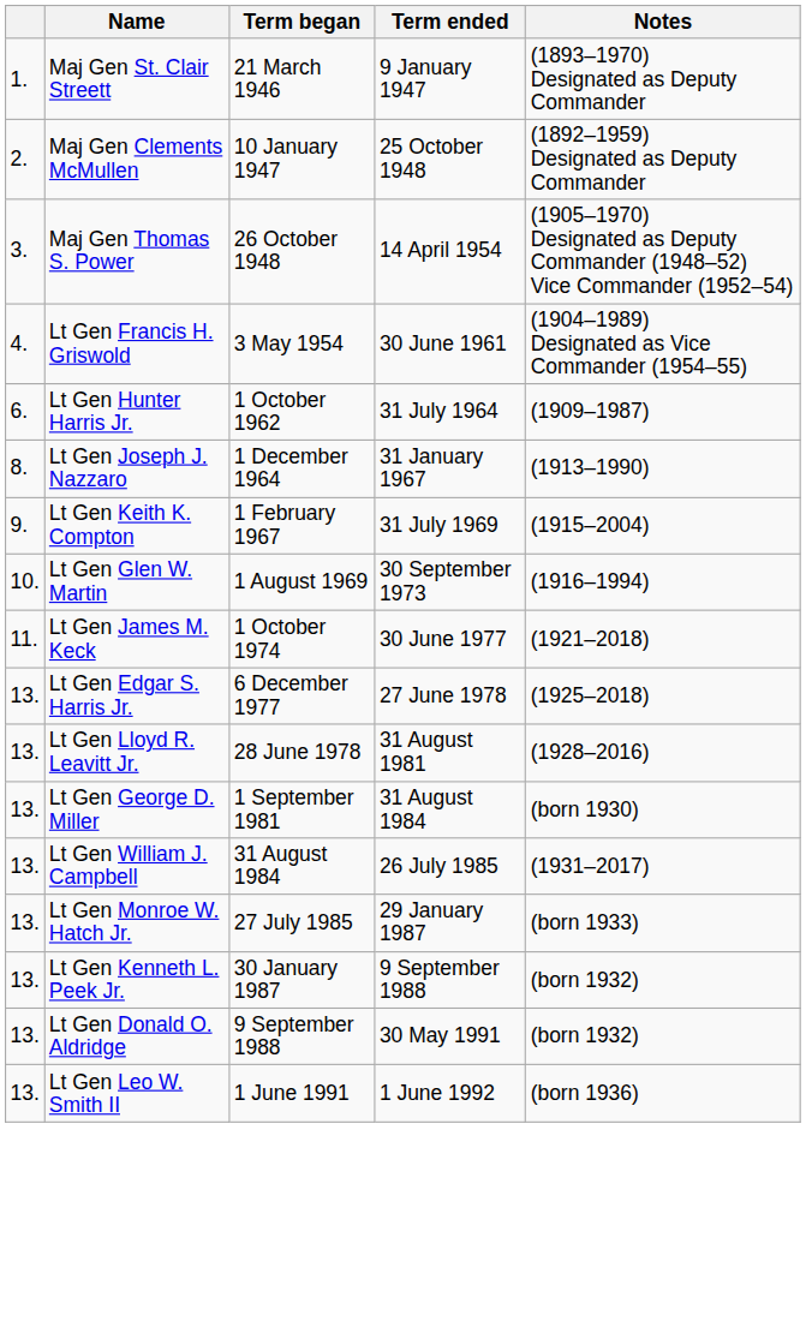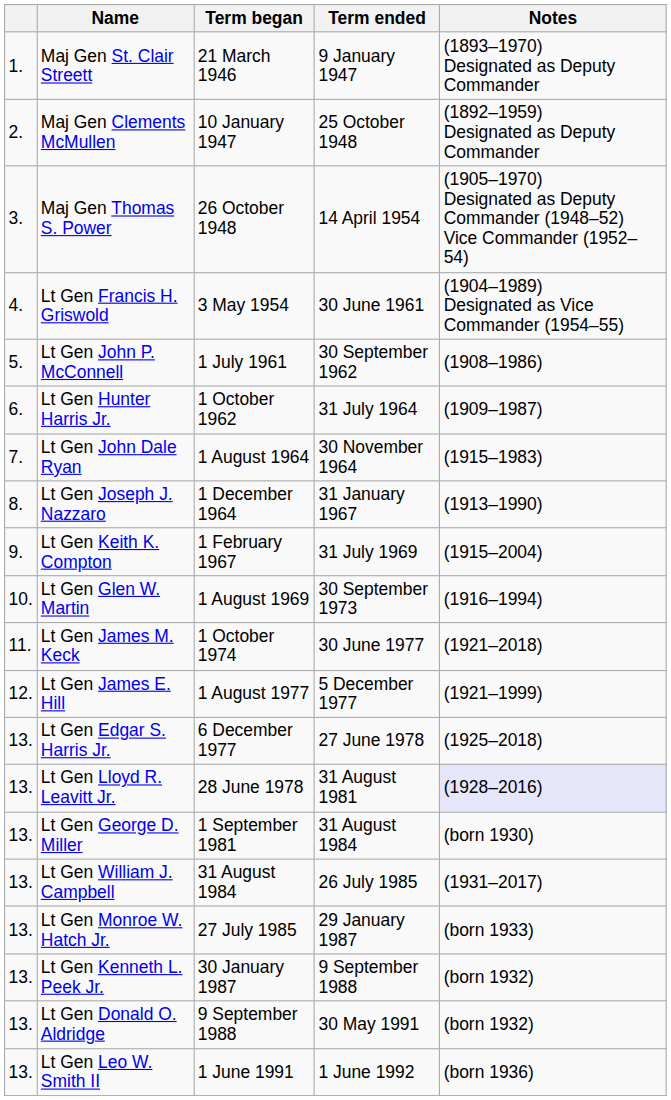+ row: 5. | Lt Gen John P. McConnell | 1 July 1961 | 30 September 1962 | (1908–1986)
+ row: 7. | Lt Gen John Dale Ryan | 1 August 1964 | 30 November 1964 | (1915–1983)
+ row: 12. | Lt Gen James E. Hill | 1 August 1977 | 5 December 1977 | (1921–1999)
Lt Gen Lloyd R. Leavitt Jr. | Notes: no background -> lavender background
